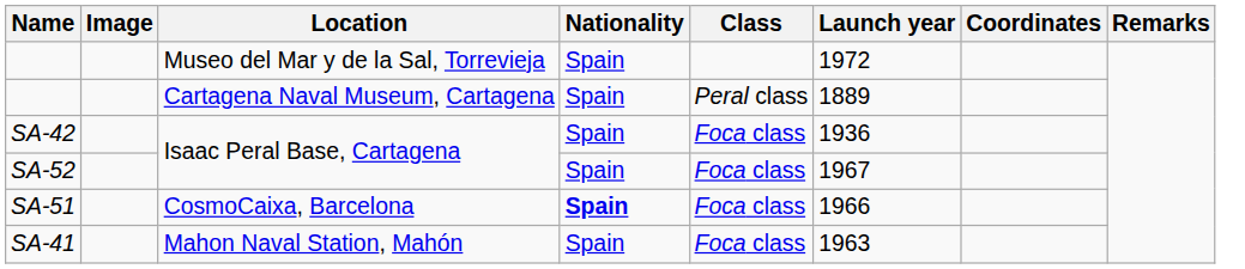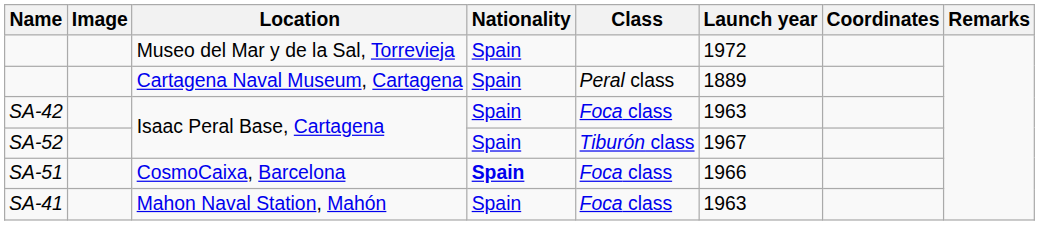SA-42 | Launch year: 1936 -> 1963
SA-52 | Class: Foca class -> Tiburón class
